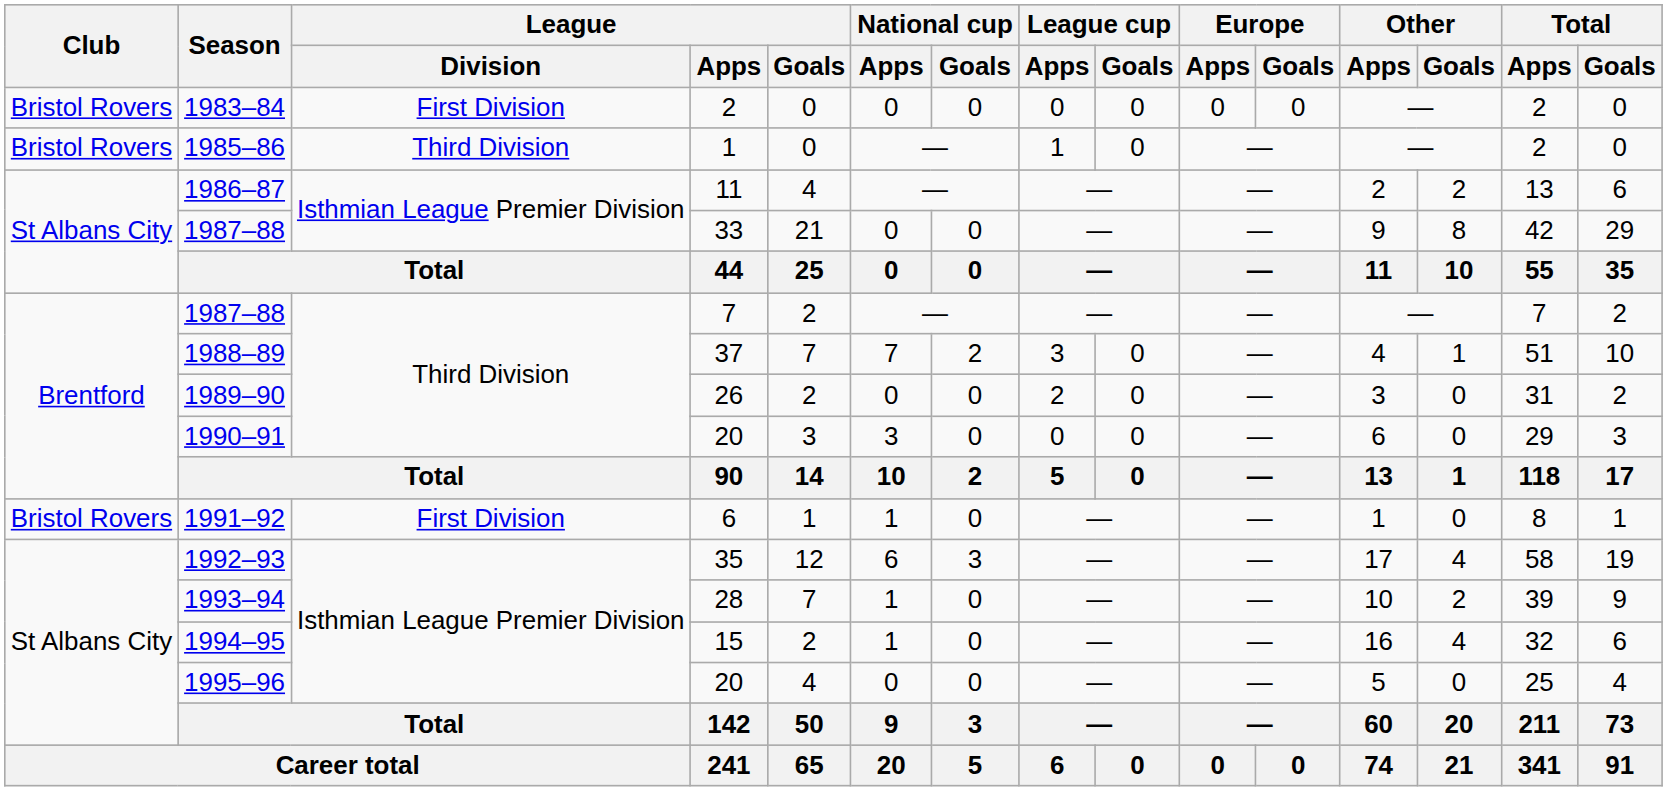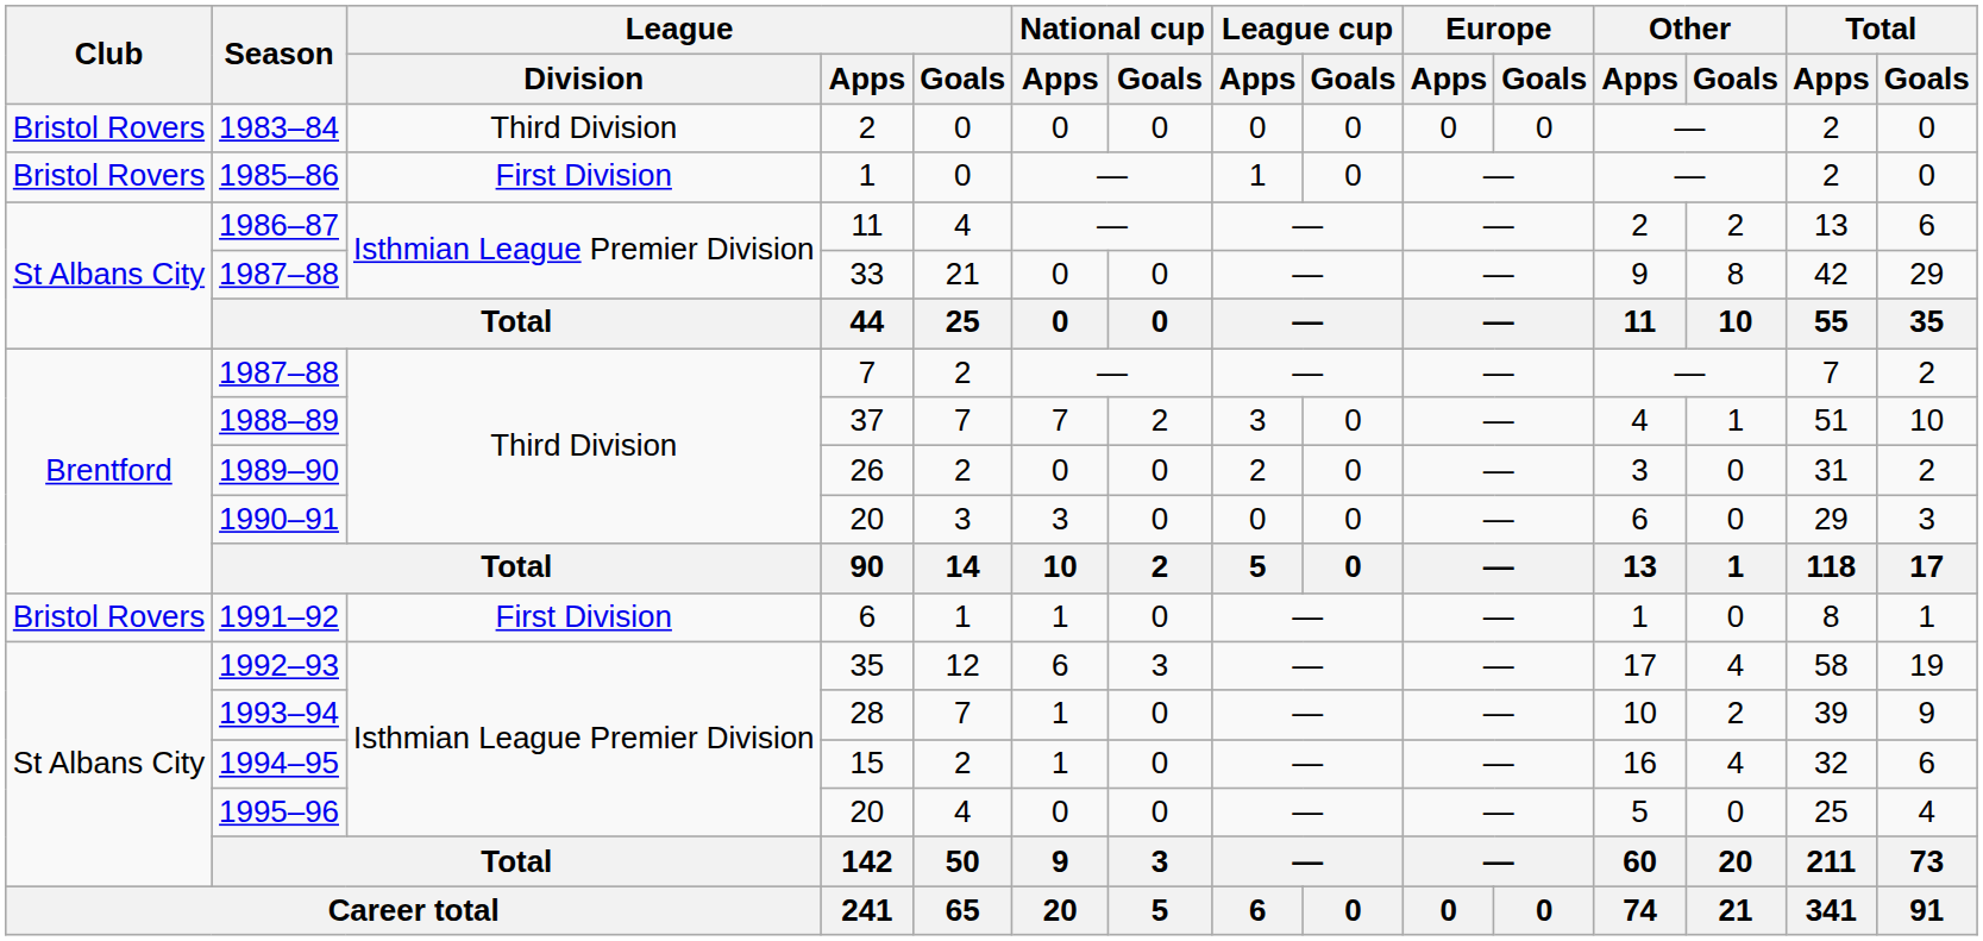1983–84 | League / Division: First Division -> Third Division
1985–86 | League / Division: Third Division -> First Division
